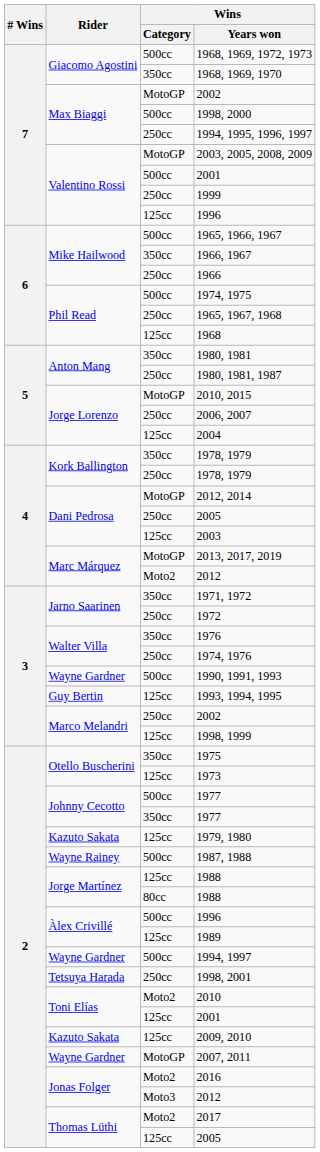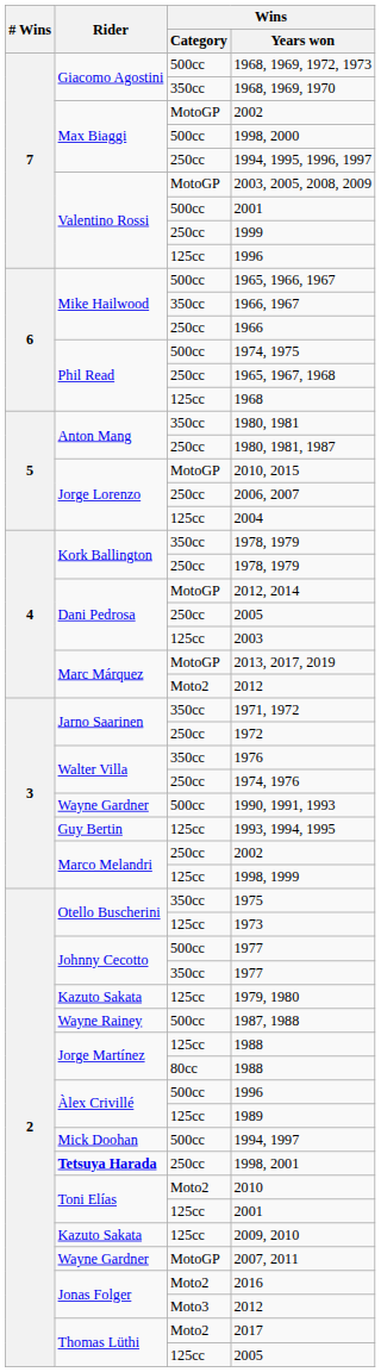1994, 1997 | Rider: Wayne Gardner -> Mick Doohan
1998, 2001 | Rider: normal -> bold
